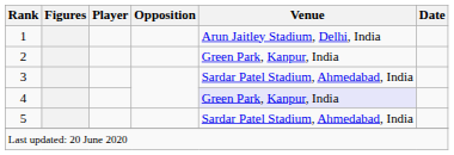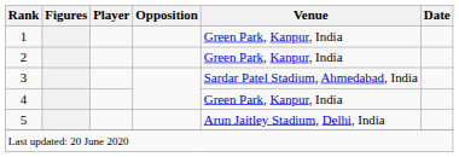1 | Venue: Arun Jaitley Stadium, Delhi, India -> Green Park, Kanpur, India
4 | Venue: lavender background -> no background
5 | Venue: Sardar Patel Stadium, Ahmedabad, India -> Arun Jaitley Stadium, Delhi, India
